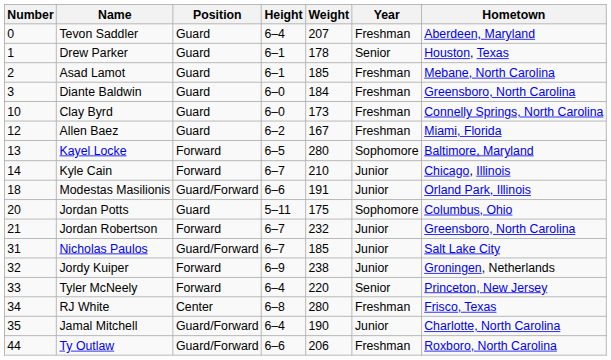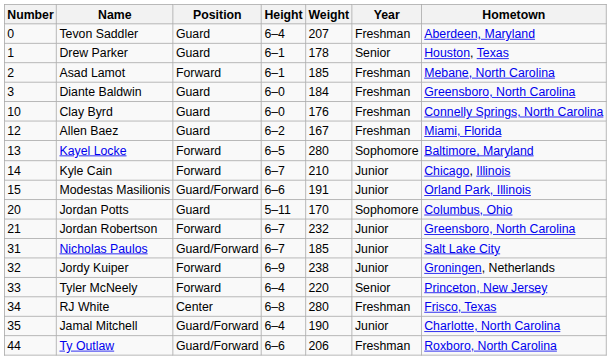Asad Lamot | Position: Guard -> Forward
Clay Byrd | Weight: 173 -> 176
Modestas Masilionis | Number: 18 -> 15
Jordan Potts | Weight: 175 -> 170
